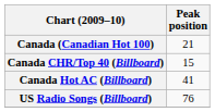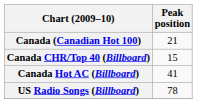US Radio Songs (Billboard) | Peak position: 76 -> 78
